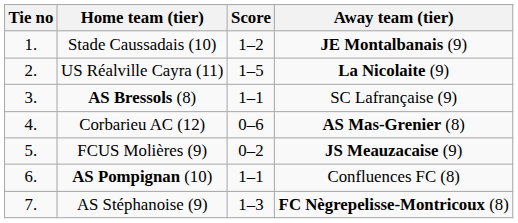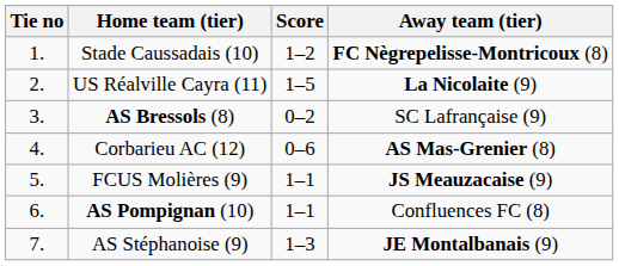Stade Caussadais (10) | Away team (tier): JE Montalbanais (9) -> FC Nègrepelisse-Montricoux (8)
AS Bressols (8) | Score: 1–1 -> 0–2
FCUS Molières (9) | Score: 0–2 -> 1–1
AS Stéphanoise (9) | Away team (tier): FC Nègrepelisse-Montricoux (8) -> JE Montalbanais (9)
